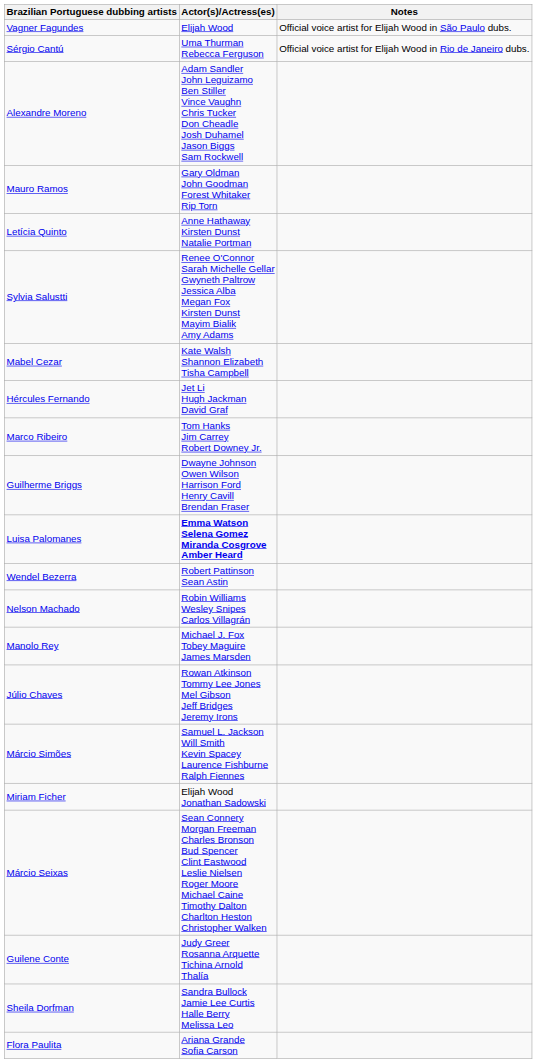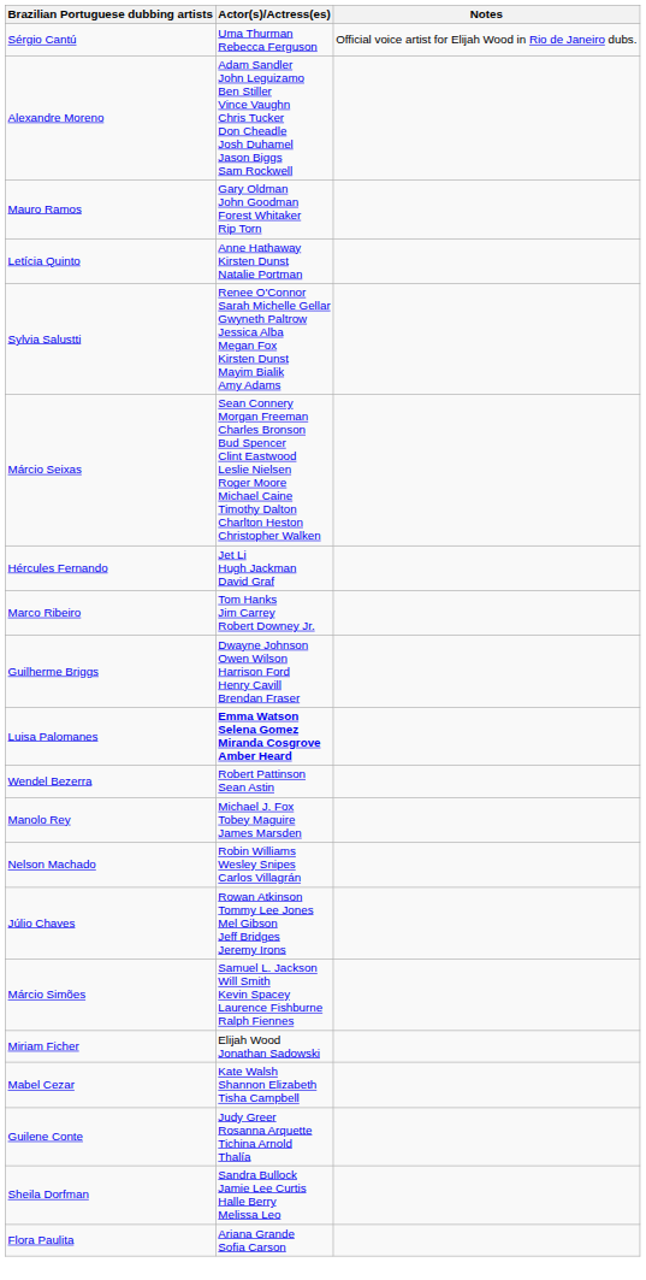- row: Vagner Fagundes | Elijah Wood | Official voice artist for Elijah Wood in São Paulo dubs.
rows swapped: Márcio Seixas <-> Mabel Cezar
rows swapped: Nelson Machado <-> Manolo Rey
